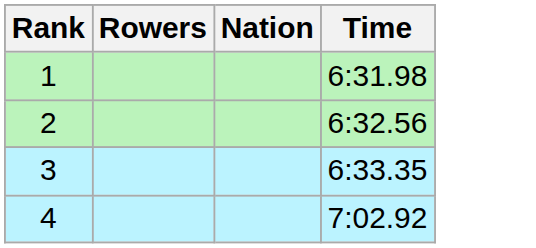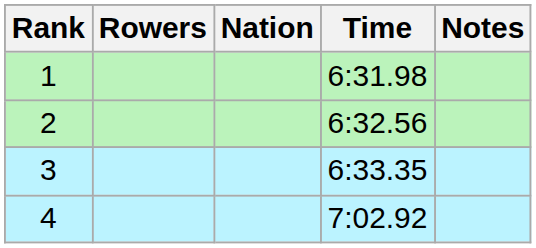+ column: Notes
